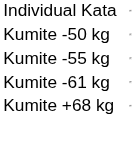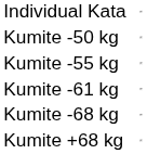+ row: Kumite -68 kg
